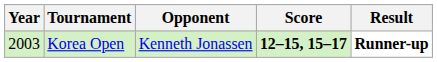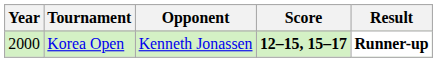Korea Open | Year: 2003 -> 2000
